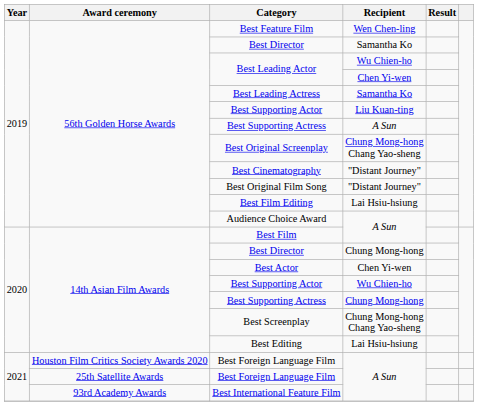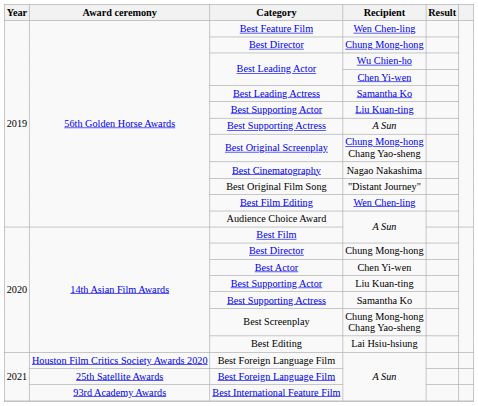56th Golden Horse Awards / Best Director | Recipient: Samantha Ko -> Chung Mong-hong
Best Cinematography | Recipient: "Distant Journey" -> Nagao Nakashima
Best Film Editing | Recipient: Lai Hsiu-hsiung -> Wen Chen-ling
14th Asian Film Awards / Best Supporting Actor | Recipient: Wu Chien-ho -> Liu Kuan-ting
14th Asian Film Awards / Best Supporting Actress | Recipient: Chung Mong-hong -> Samantha Ko
